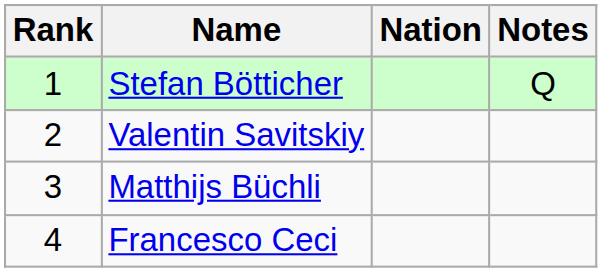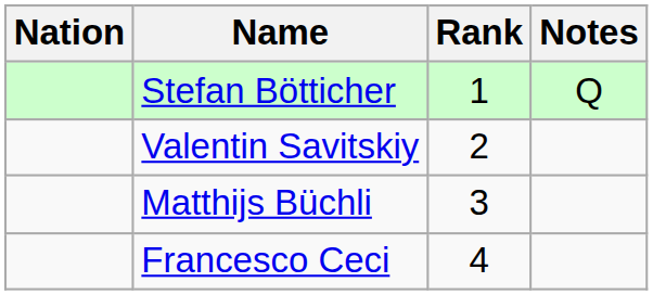columns swapped: Rank <-> Nation
